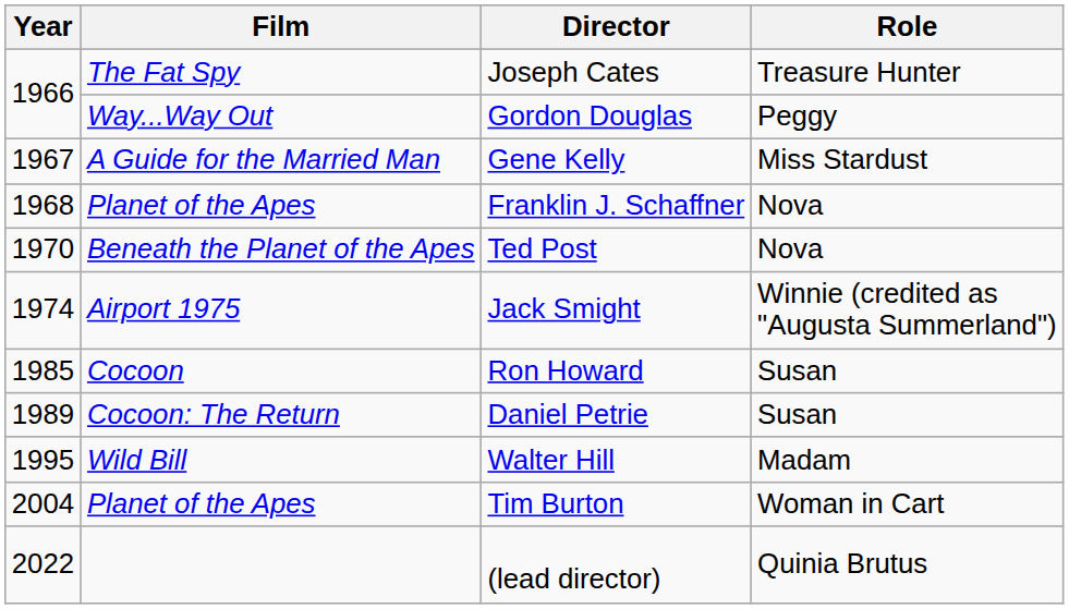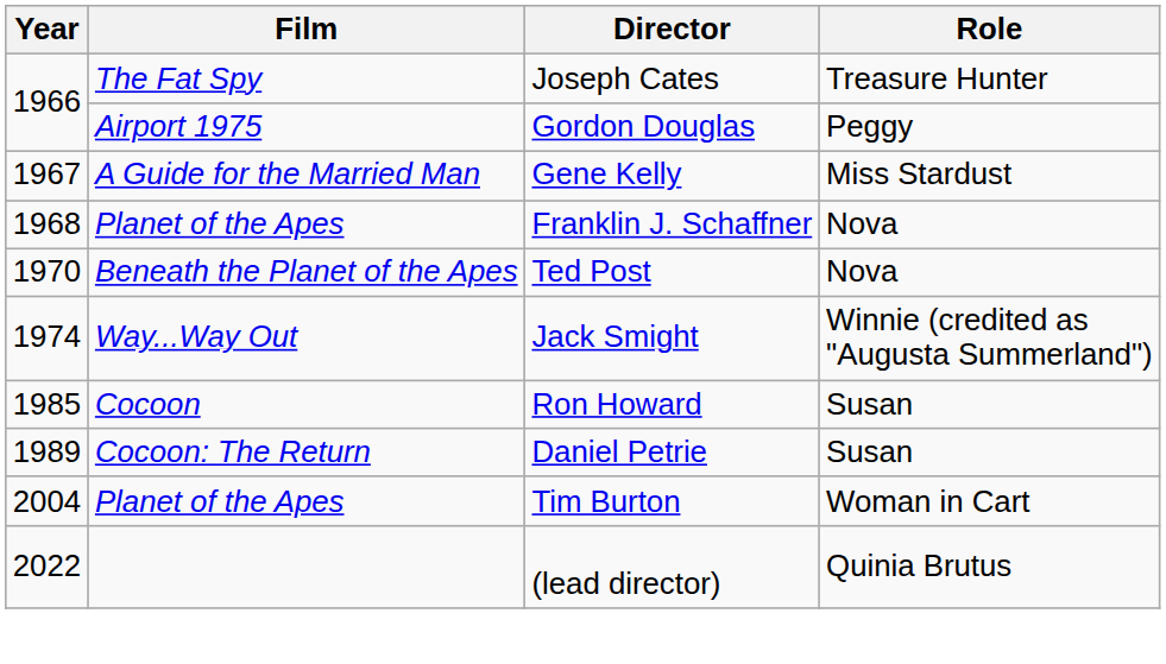Gordon Douglas | Film: Way...Way Out -> Airport 1975
Jack Smight | Film: Airport 1975 -> Way...Way Out
- row: 1995 | Wild Bill | Walter Hill | Madam
